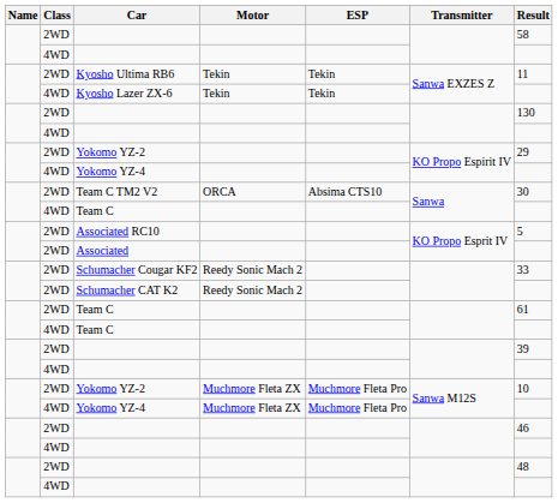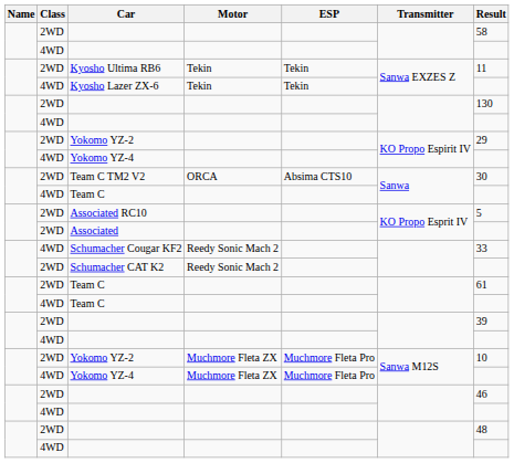Schumacher Cougar KF2 | Class: 2WD -> 4WD
